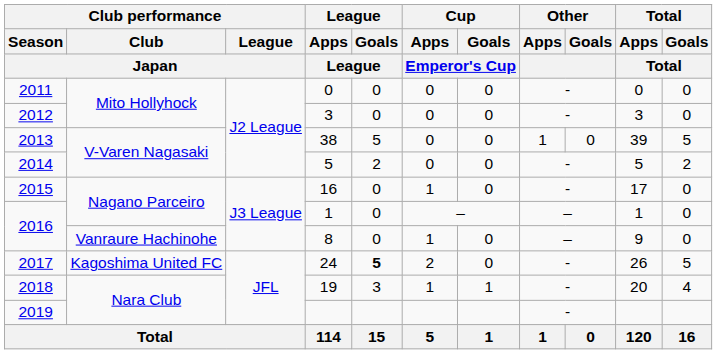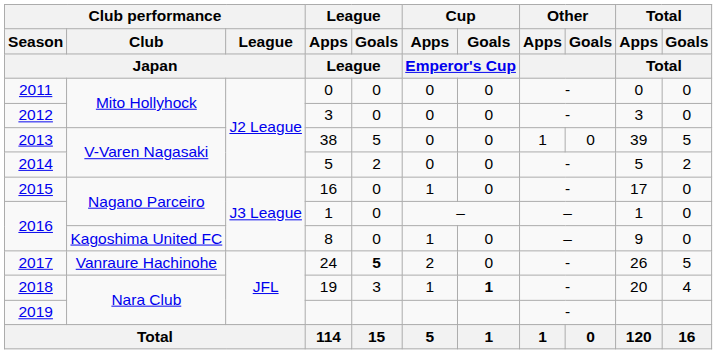8 | Club performance / Club / Japan: Vanraure Hachinohe -> Kagoshima United FC
24 | Club performance / Club / Japan: Kagoshima United FC -> Vanraure Hachinohe
19 | Cup / Goals / Emperor's Cup: normal -> bold
